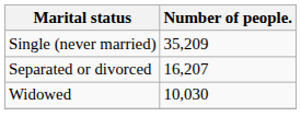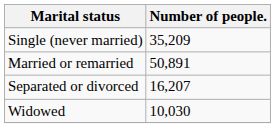+ row: Married or remarried | 50,891
